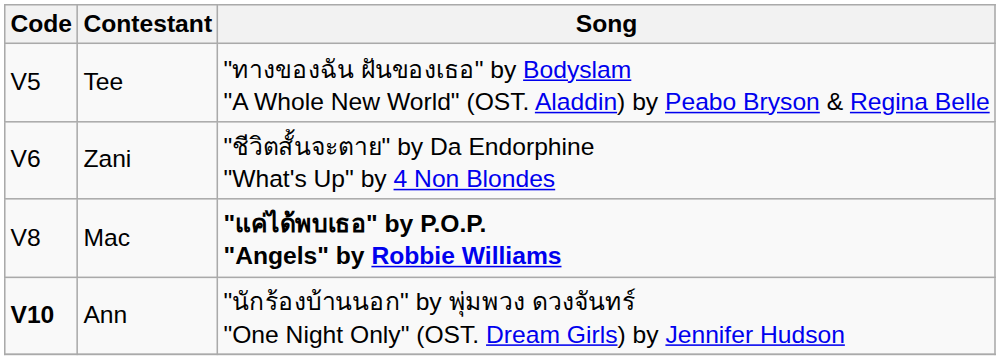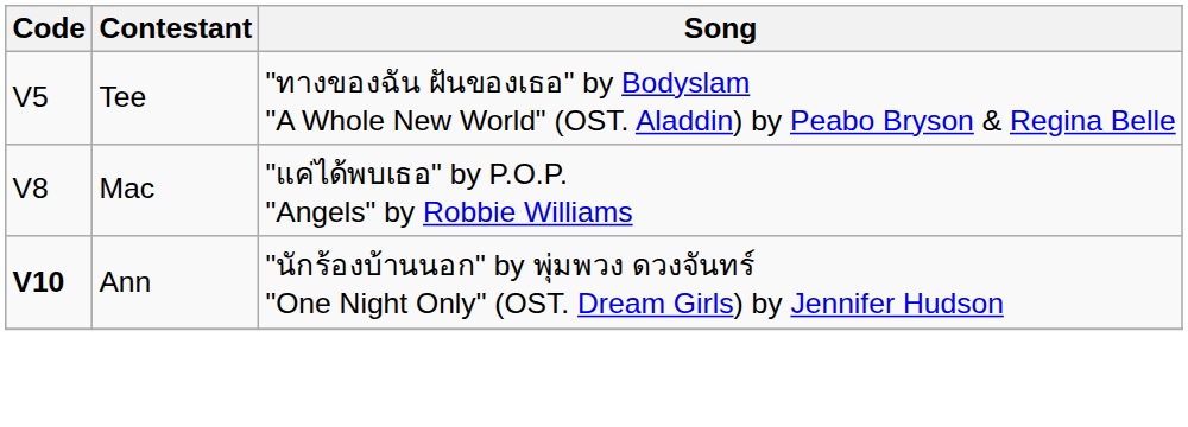- row: V6 | Zani | "ชีวิตสั้นจะตาย" by Da Endorphine "What's Up" by 4 Non Blondes
Mac | Song: bold -> normal
